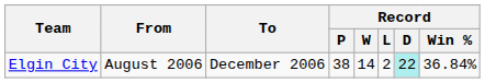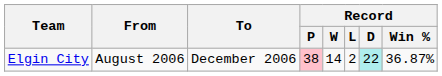Elgin City | Record / P: no background -> pink background
Elgin City | Record / Win %: 36.84% -> 36.87%
